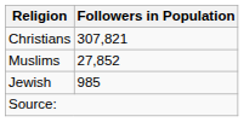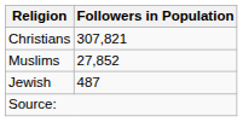Jewish | Followers in Population: 985 -> 487
